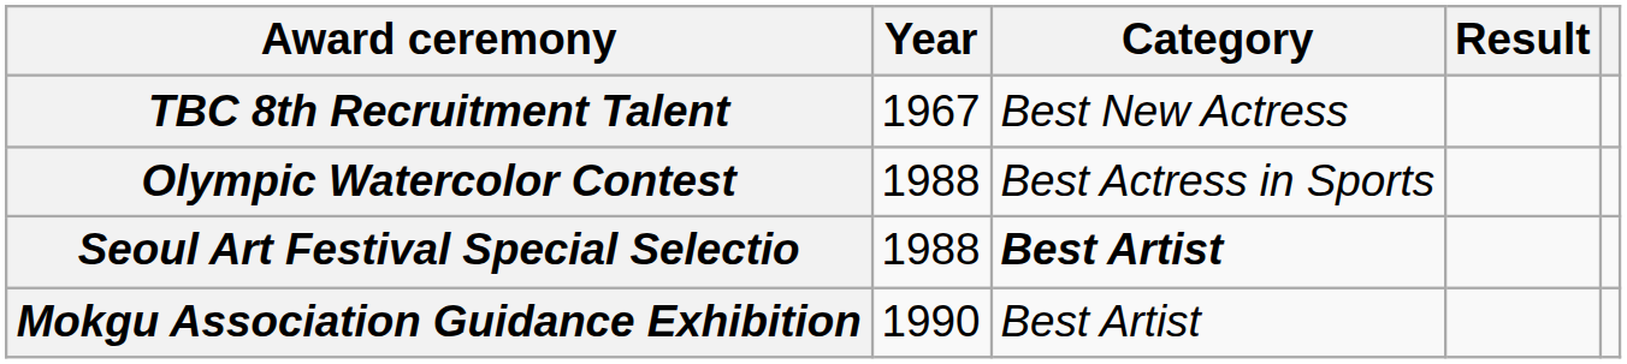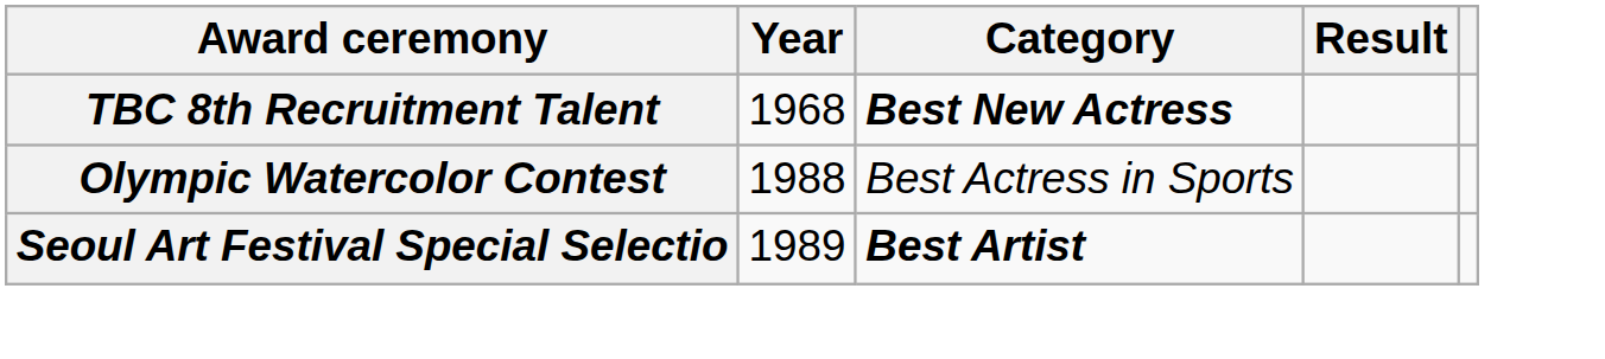TBC 8th Recruitment Talent | Year: 1967 -> 1968
TBC 8th Recruitment Talent | Category: normal -> bold
Seoul Art Festival Special Selectio | Year: 1988 -> 1989
- row: Mokgu Association Guidance Exhibition | 1990 | Best Artist
